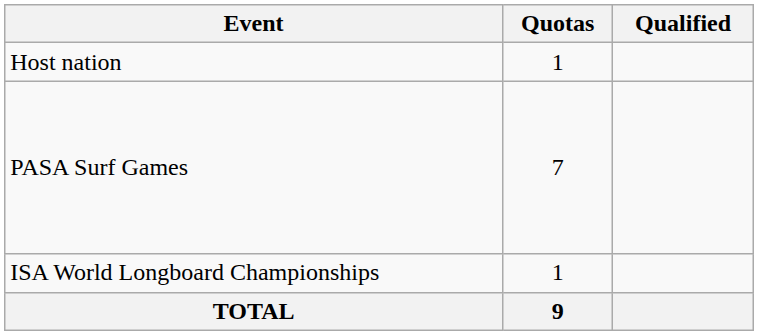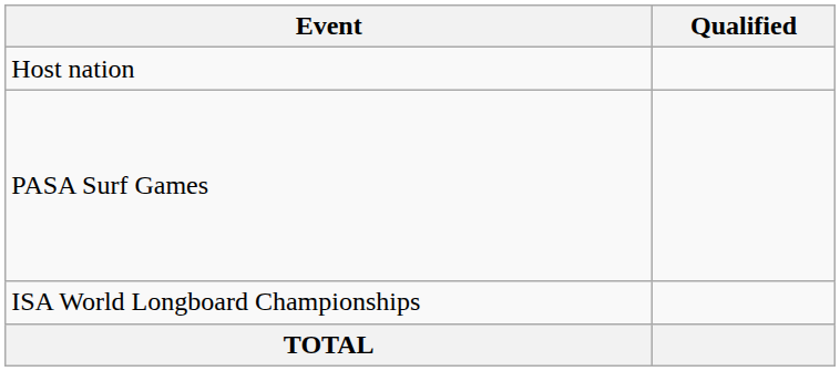- column: Quotas | 1 | 7 | 1 | 9
